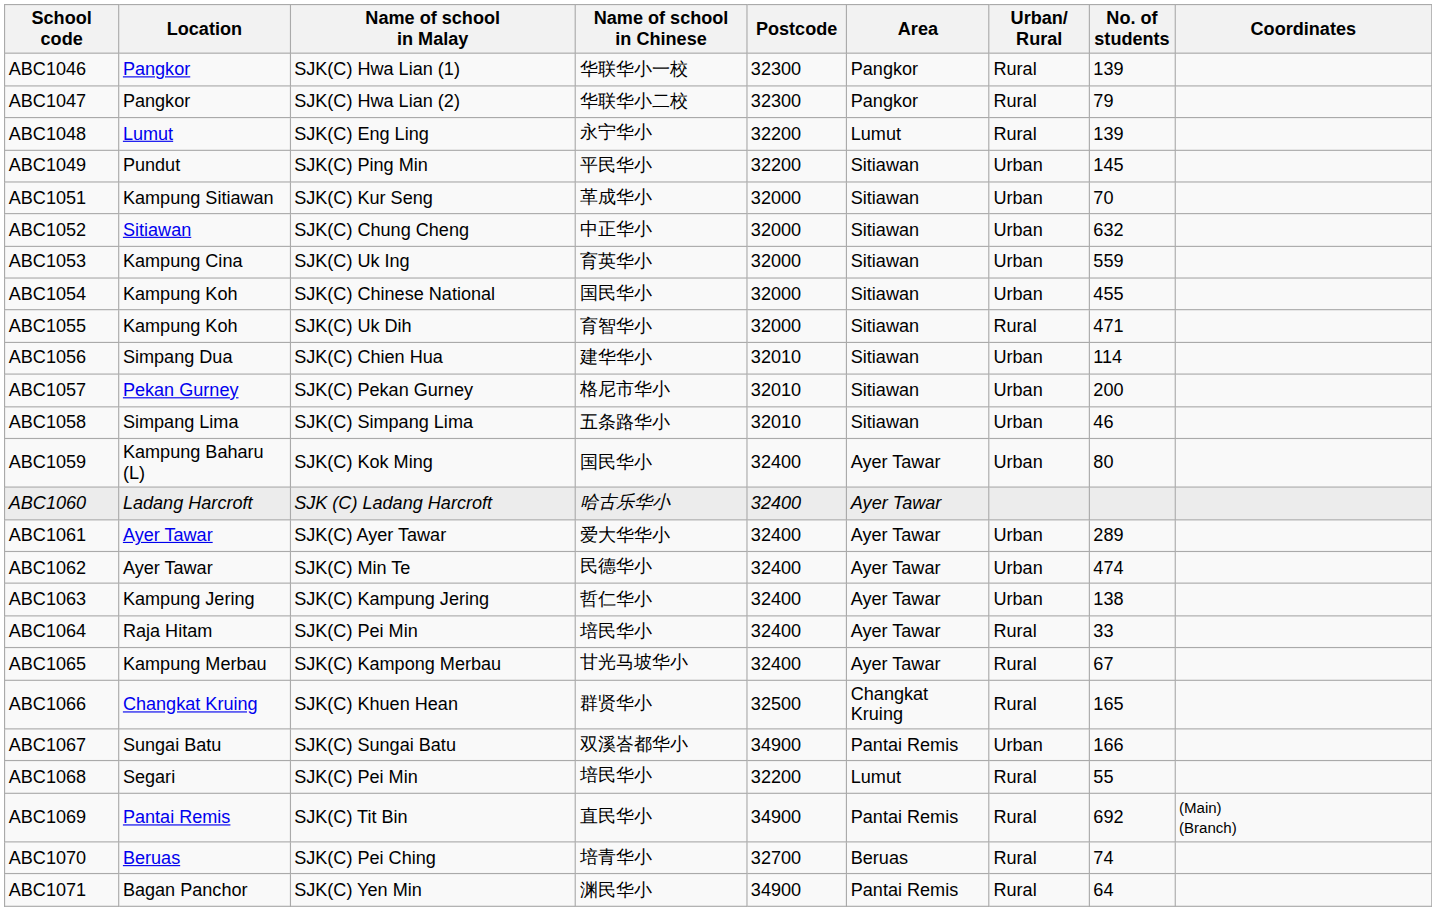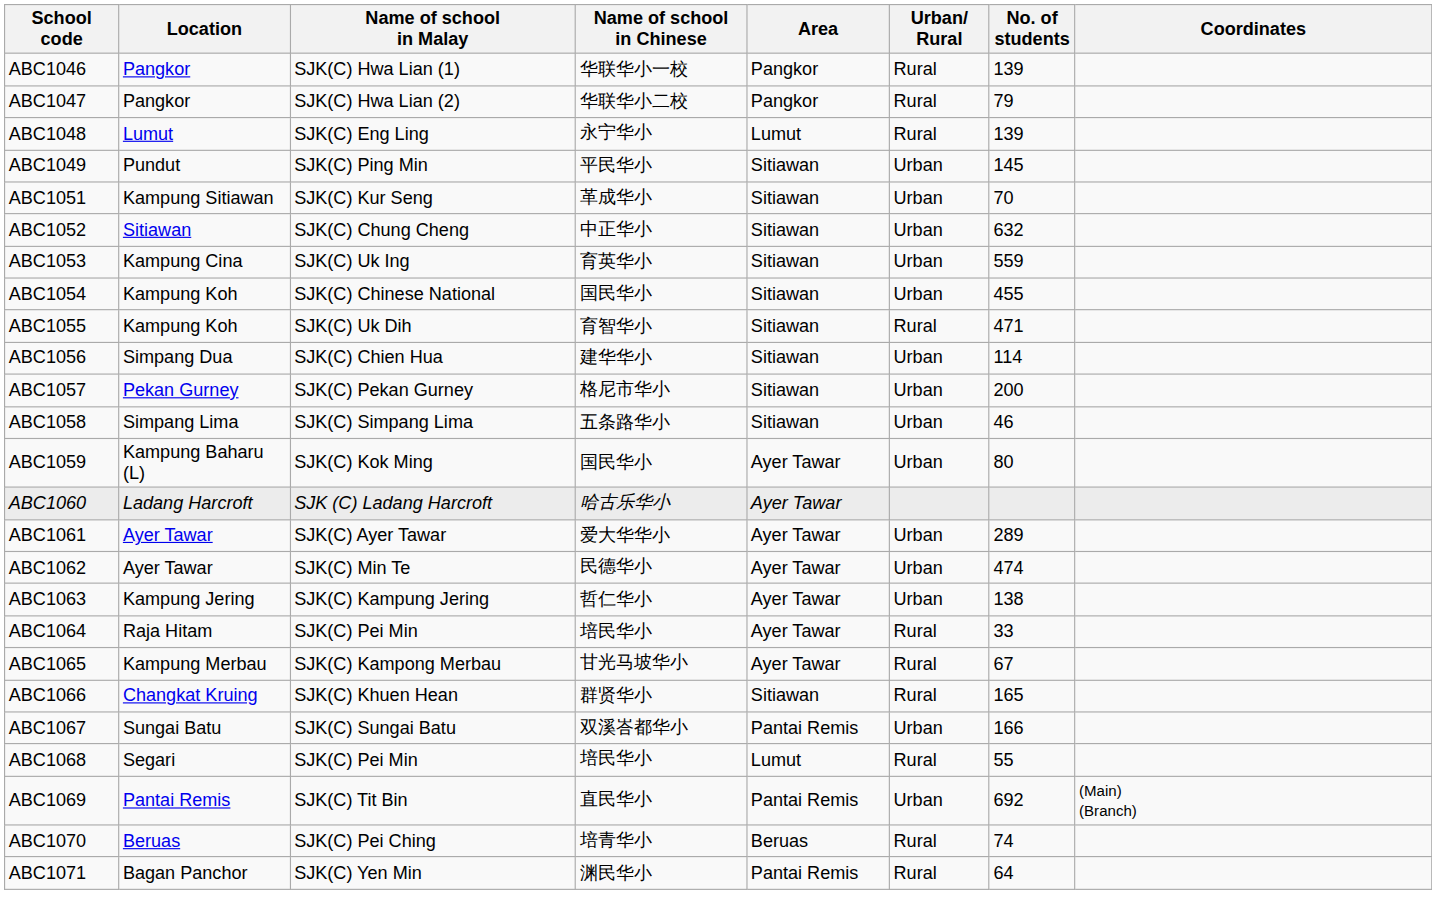- column: Postcode | 32300 | 32300 | 32200 | 32200 | 32000 | 32000 | 32000 | 32000 | 32000 | 32010 | 32010 | 32010 | 32400 | 32400 | 32400 | 32400 | 32400 | 32400 | 32400 | 32500 | 34900 | 32200 | 34900 | 32700 | 34900
ABC1066 | Area: Changkat Kruing -> Sitiawan
ABC1069 | Urban/ Rural: Rural -> Urban
